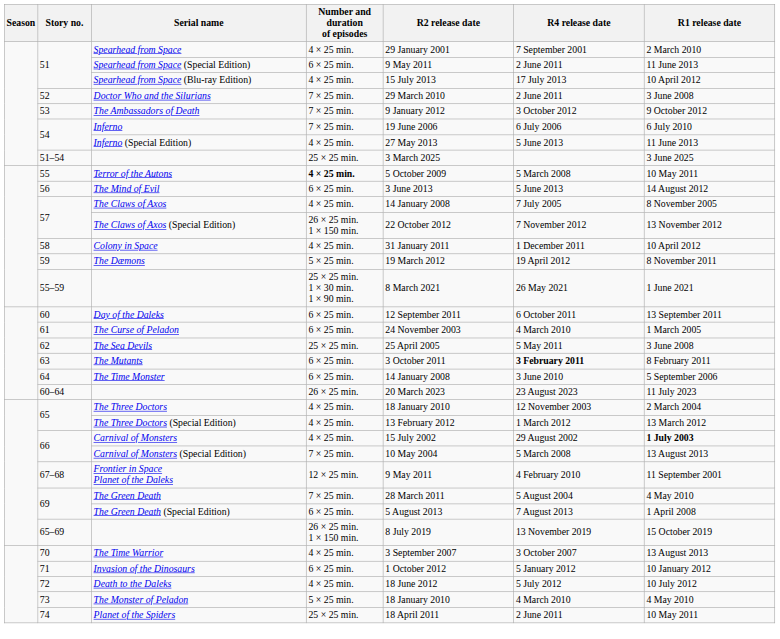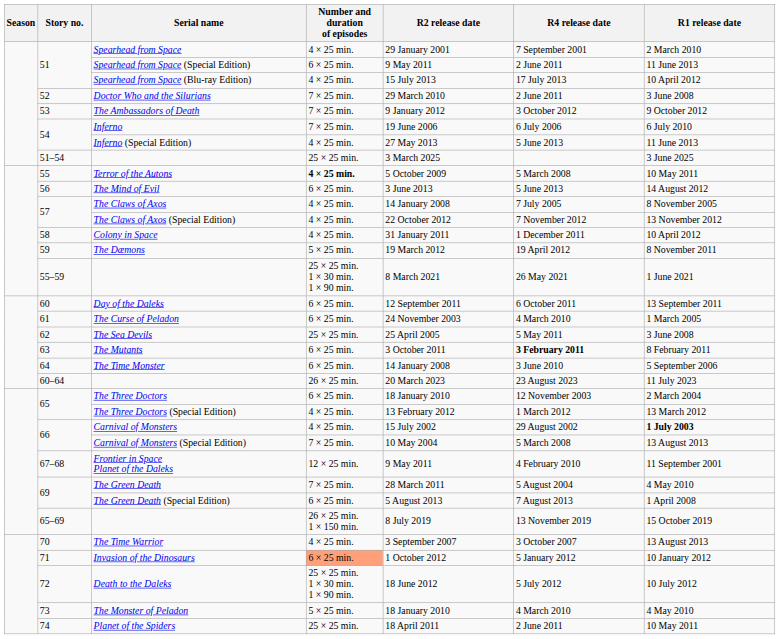The Claws of Axos (Special Edition) | Number and duration of episodes: 26 × 25 min. 1 × 150 min. -> 4 × 25 min.
The Three Doctors | Number and duration of episodes: 4 × 25 min. -> 6 × 25 min.
Invasion of the Dinosaurs | Number and duration of episodes: no background -> lightsalmon background
Death to the Daleks | Number and duration of episodes: 4 × 25 min. -> 25 × 25 min. 1 × 30 min. 1 × 90 min.
